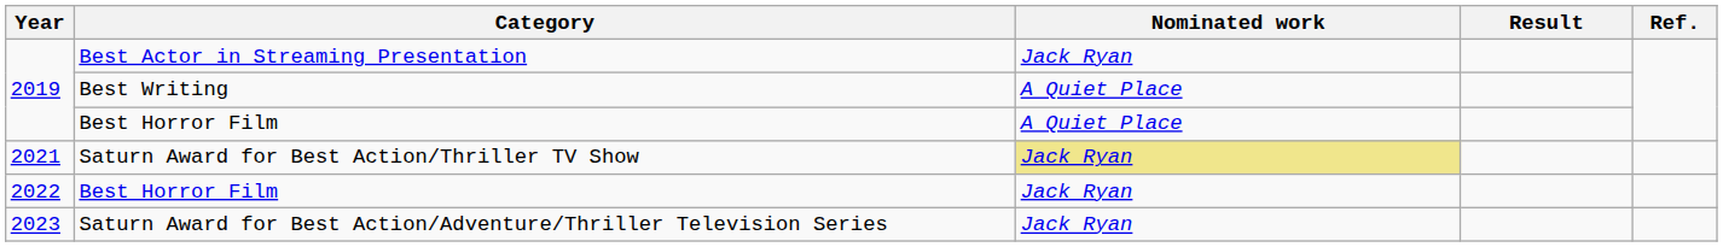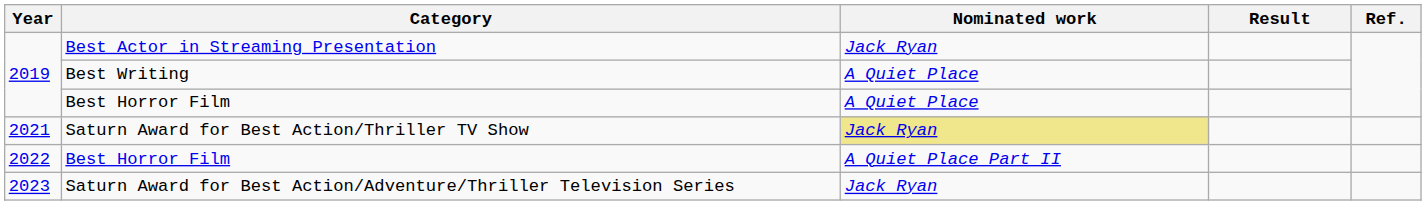2022 / Best Horror Film | Nominated work: Jack Ryan -> A Quiet Place Part II
